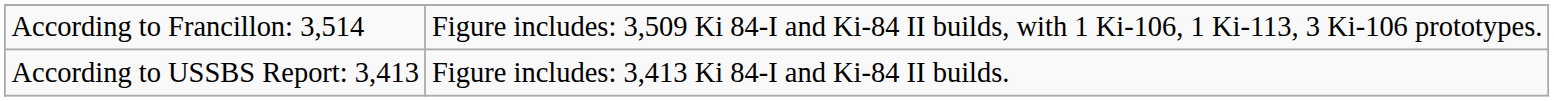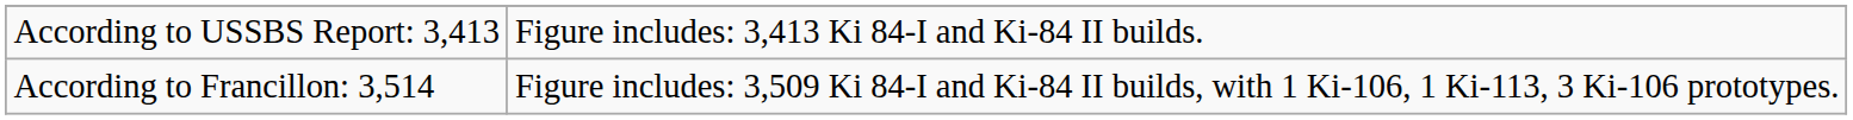rows swapped: According to USSBS Report: 3,413 <-> According to Francillon: 3,514
